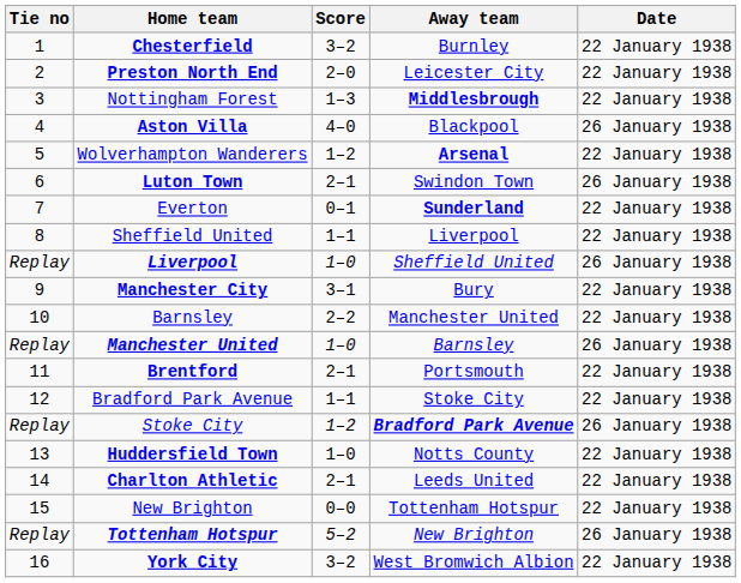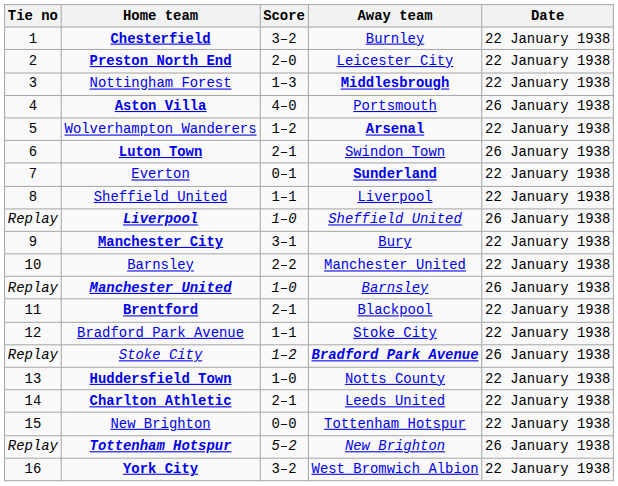Aston Villa | Away team: Blackpool -> Portsmouth
Brentford | Away team: Portsmouth -> Blackpool
